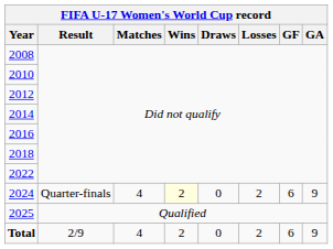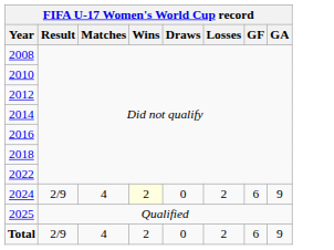2024 | FIFA U-17 Women's World Cup record / Result: Quarter-finals -> 2/9
